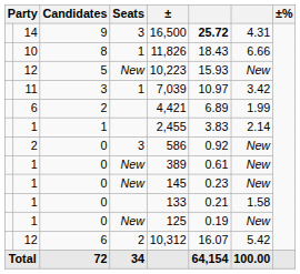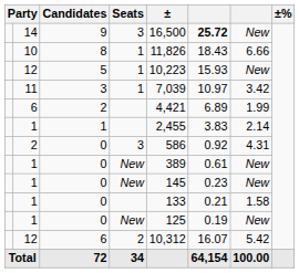9 | column 7: 4.31 -> New
5 | Seats: New -> 1
2 / 0 | column 7: New -> 4.31
